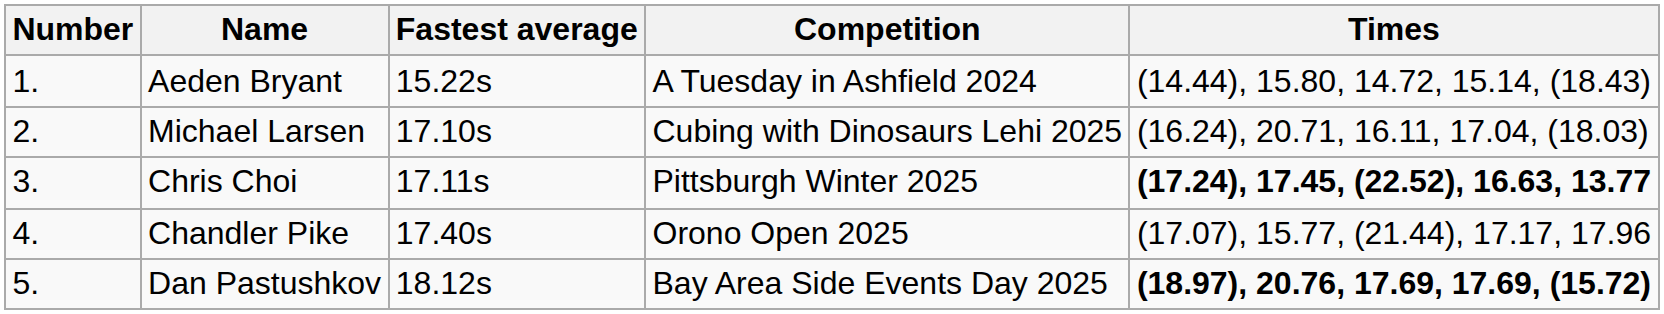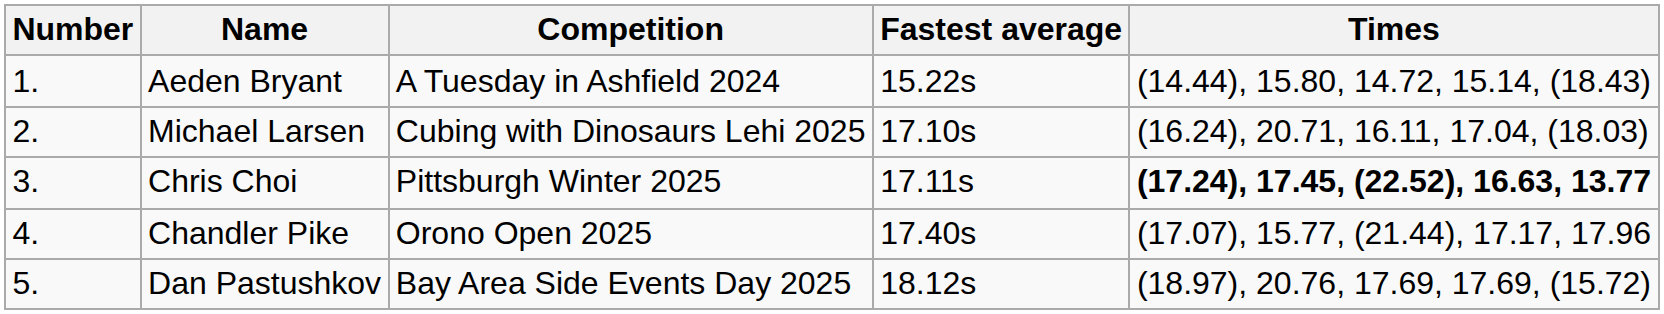columns swapped: Fastest average <-> Competition
Dan Pastushkov | Times: bold -> normal
